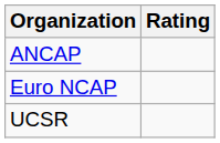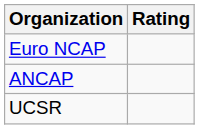rows swapped: ANCAP <-> Euro NCAP
